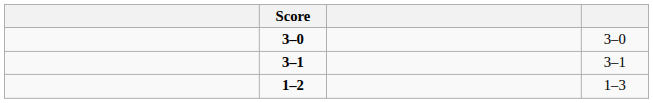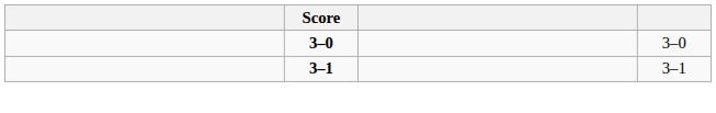- row: 1–2 | 1–3
